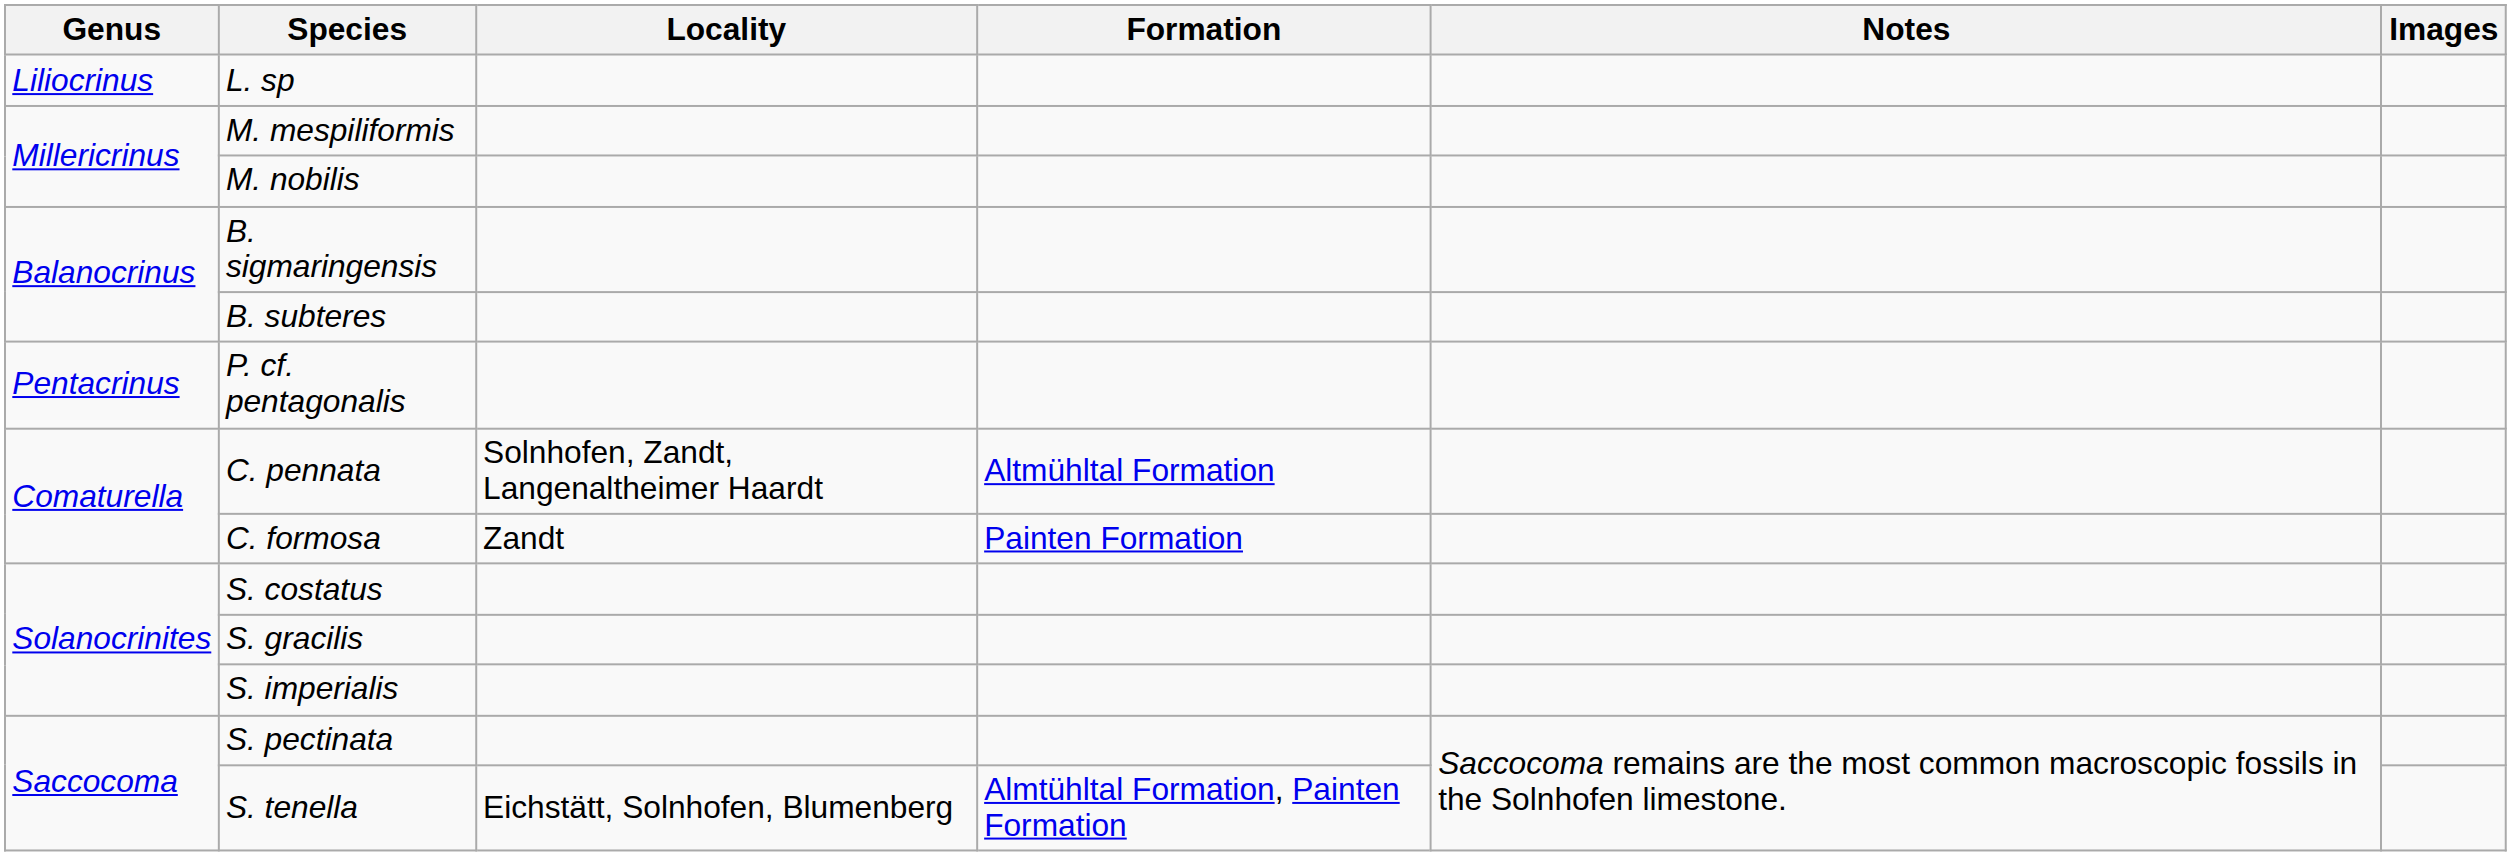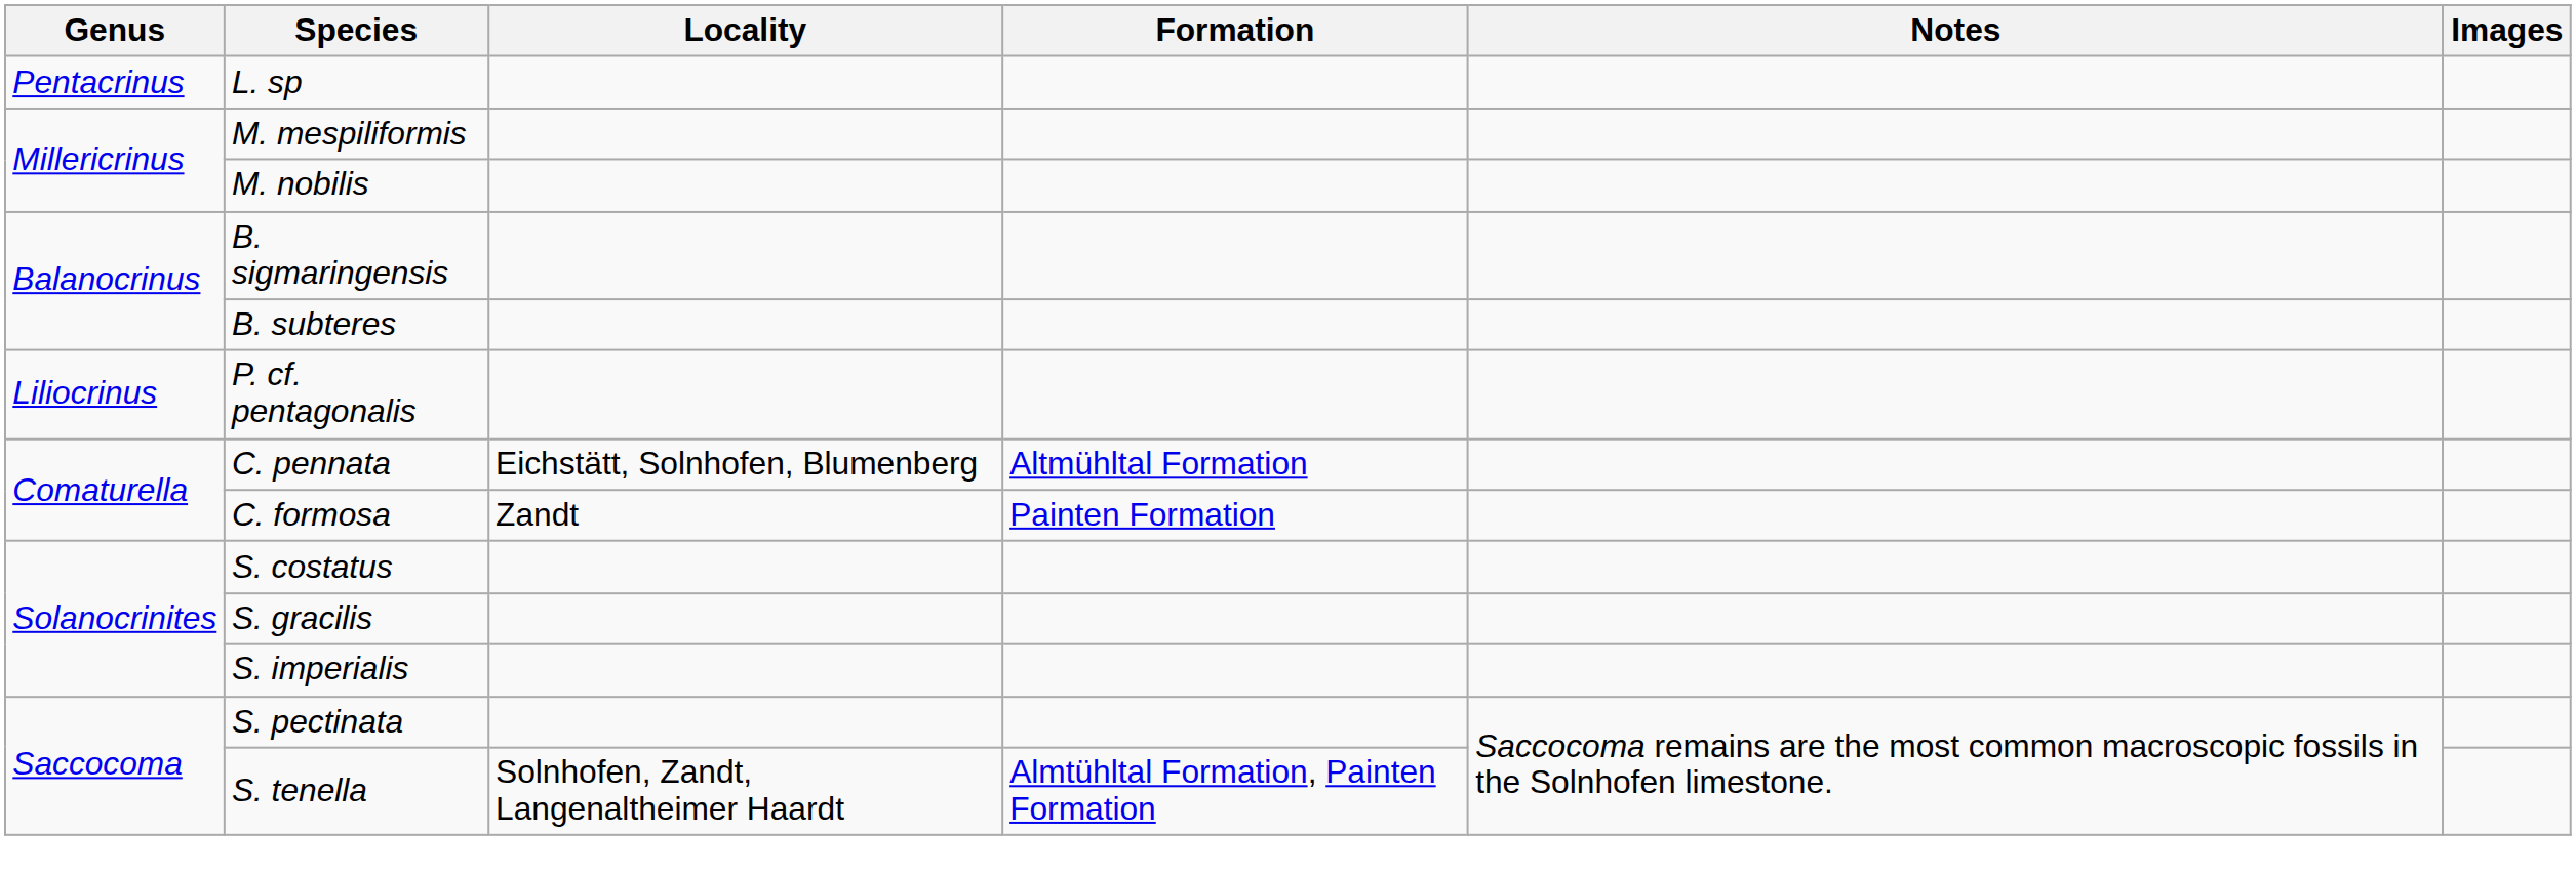L. sp | Genus: Liliocrinus -> Pentacrinus
P. cf. pentagonalis | Genus: Pentacrinus -> Liliocrinus
C. pennata | Locality: Solnhofen, Zandt, Langenaltheimer Haardt -> Eichstätt, Solnhofen, Blumenberg
S. tenella | Locality: Eichstätt, Solnhofen, Blumenberg -> Solnhofen, Zandt, Langenaltheimer Haardt
